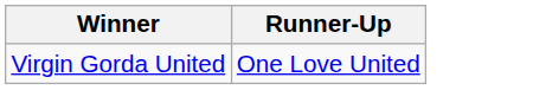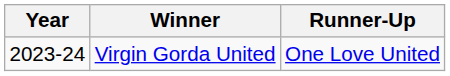+ column: Year | 2023-24
